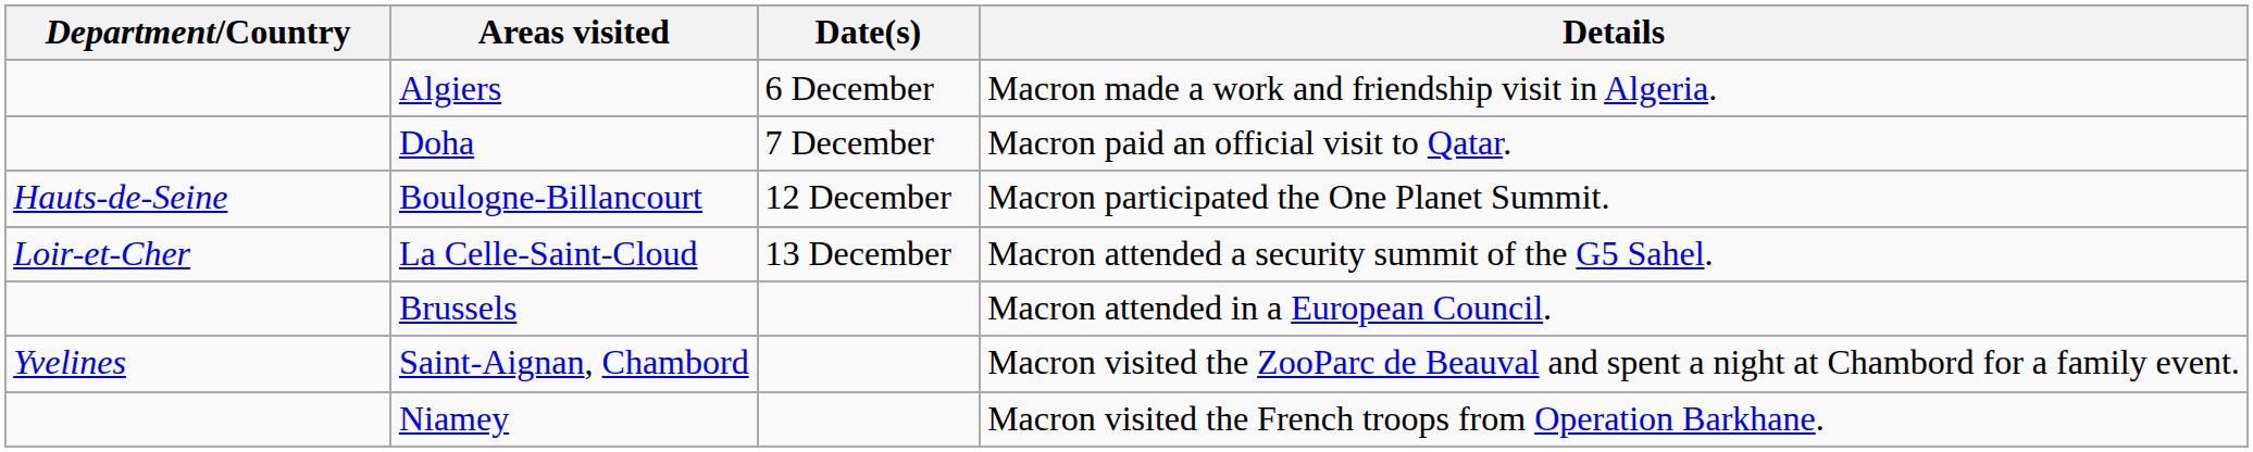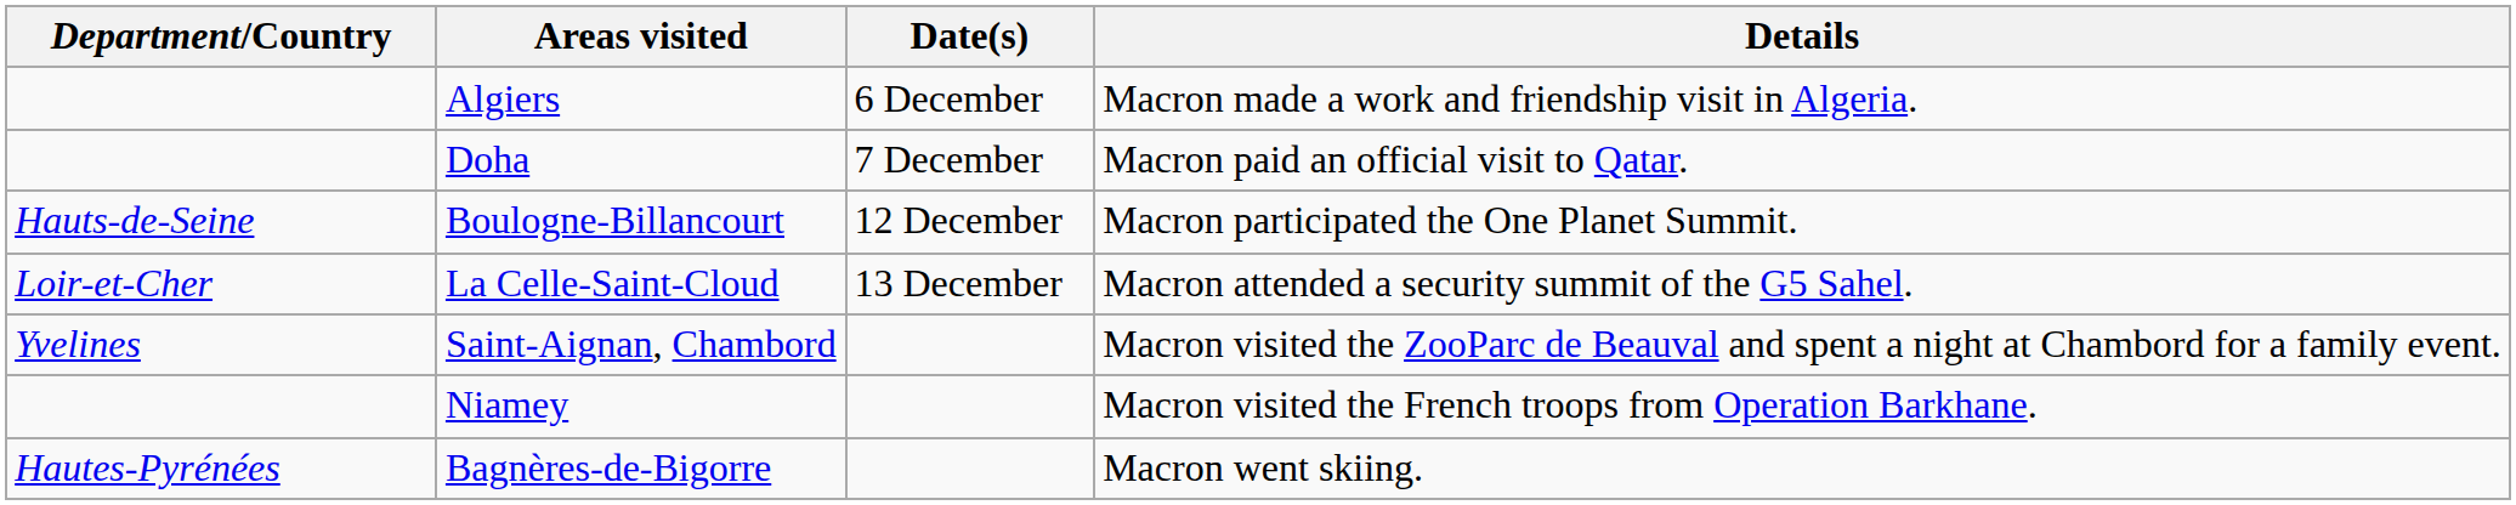- row: Brussels | Macron attended in a European Council.
+ row: Hautes-Pyrénées | Bagnères-de-Bigorre | Macron went skiing.
